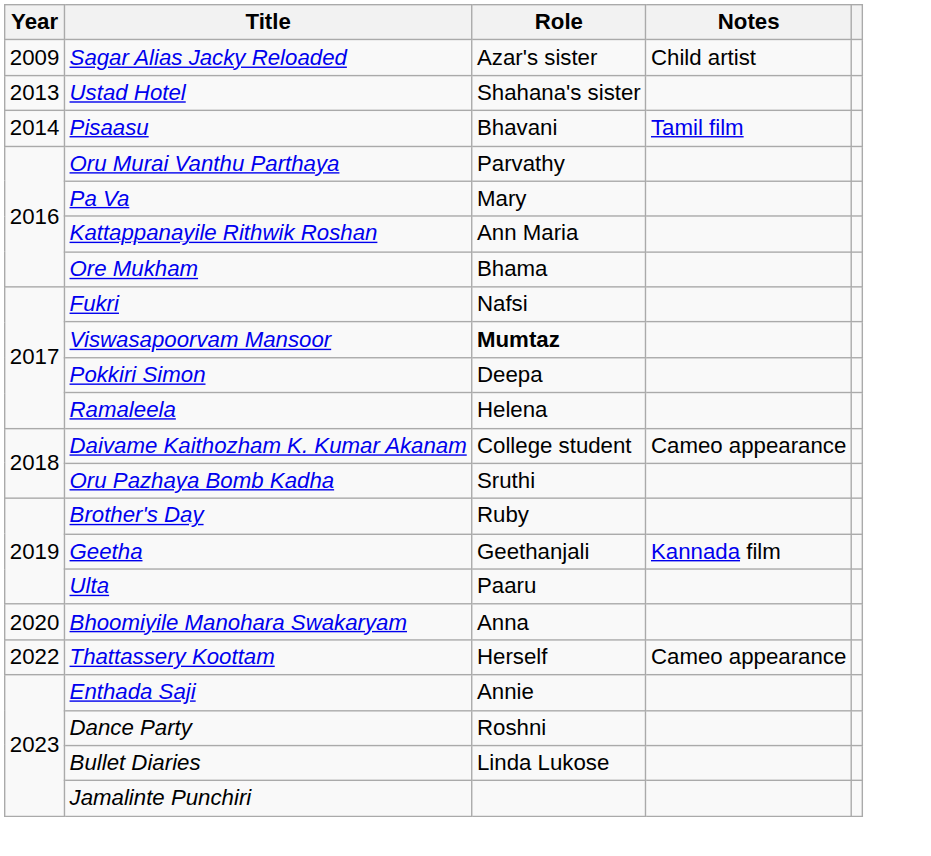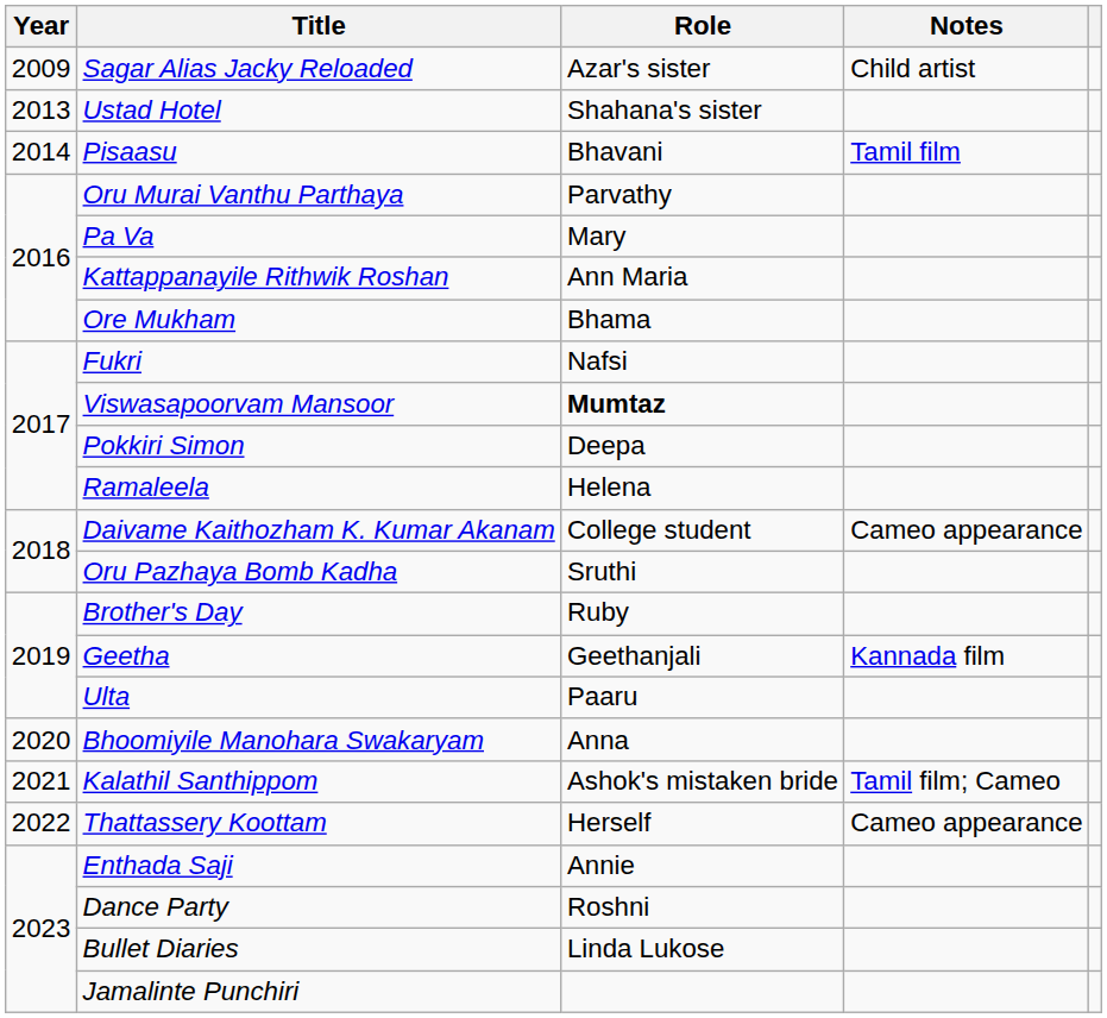+ row: 2021 | Kalathil Santhippom | Ashok's mistaken bride | Tamil film; Cameo
